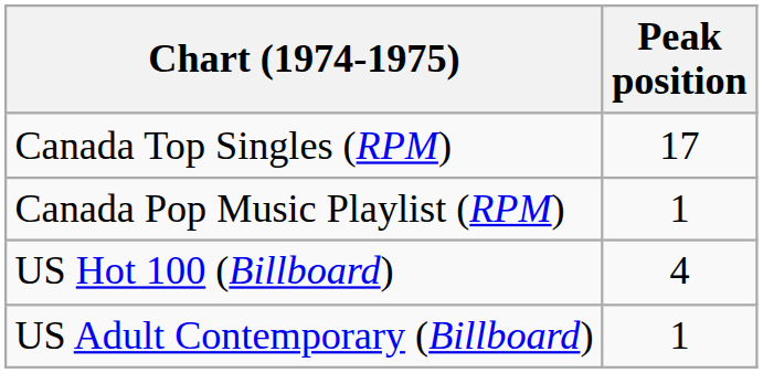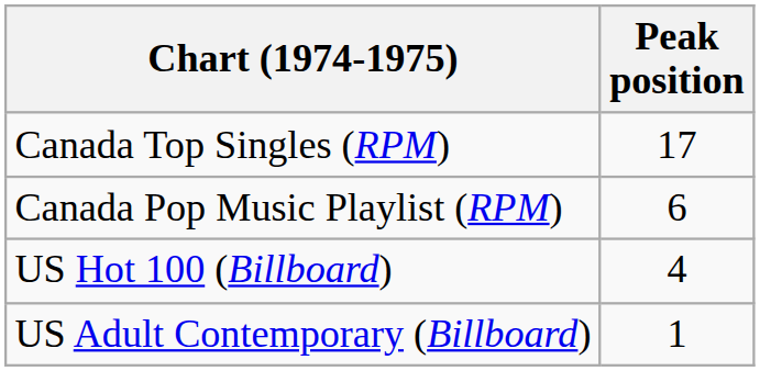Canada Pop Music Playlist (RPM) | Peak position: 1 -> 6
